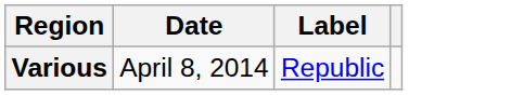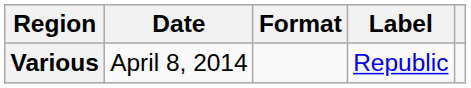+ column: Format
